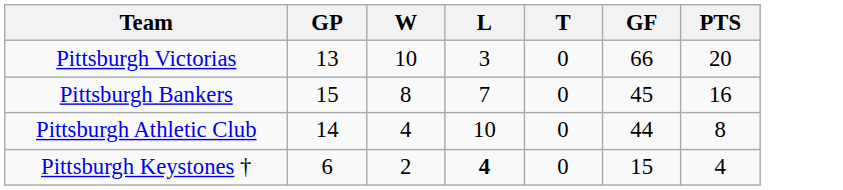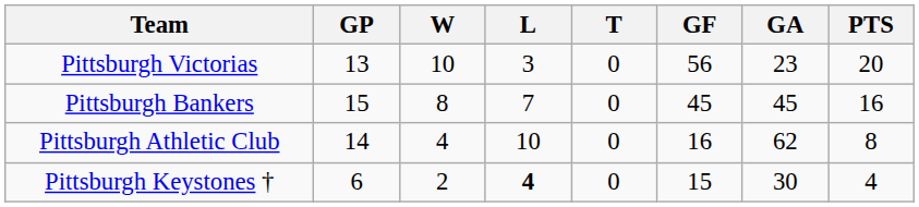+ column: GA | 23 | 45 | 62 | 30
Pittsburgh Victorias | GF: 66 -> 56
Pittsburgh Athletic Club | GF: 44 -> 16
